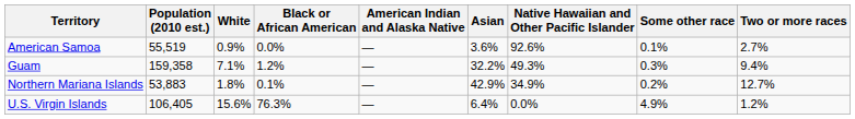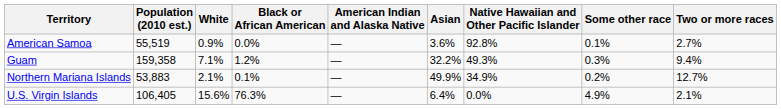American Samoa | Native Hawaiian and Other Pacific Islander: 92.6% -> 92.8%
Northern Mariana Islands | White: 1.8% -> 2.1%
Northern Mariana Islands | Asian: 42.9% -> 49.9%
U.S. Virgin Islands | Two or more races: 1.2% -> 2.1%
